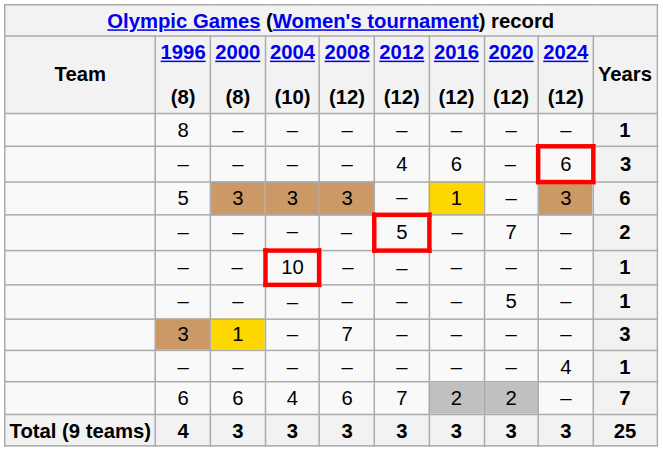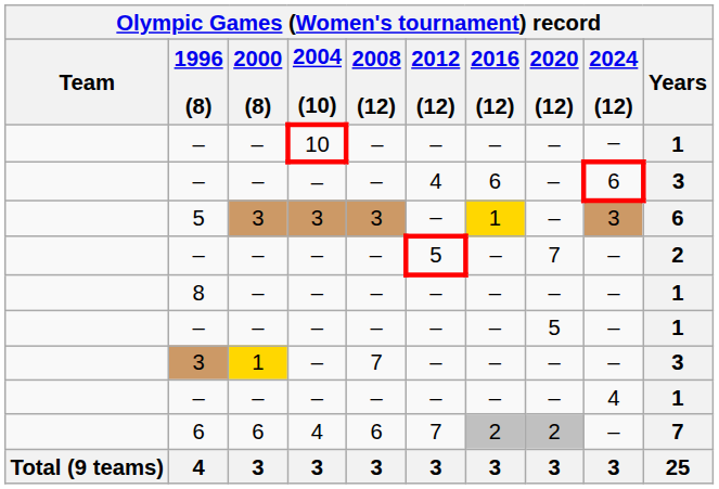rows swapped: 8 <-> – / 10
